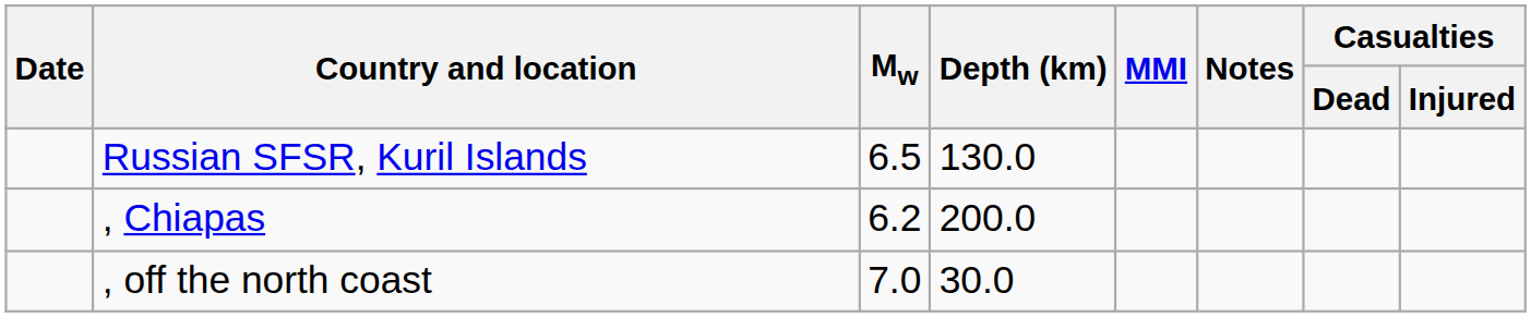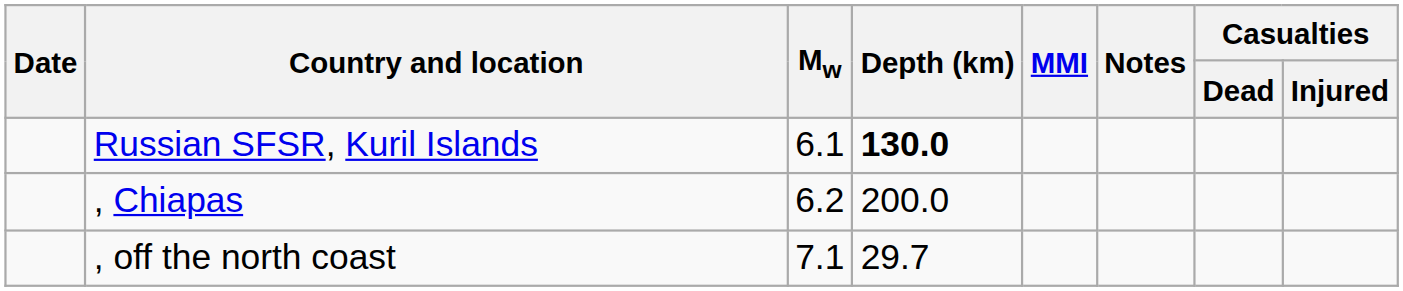Russian SFSR, Kuril Islands | Mw: 6.5 -> 6.1
Russian SFSR, Kuril Islands | Depth (km): normal -> bold
, off the north coast | Mw: 7.0 -> 7.1
, off the north coast | Depth (km): 30.0 -> 29.7
